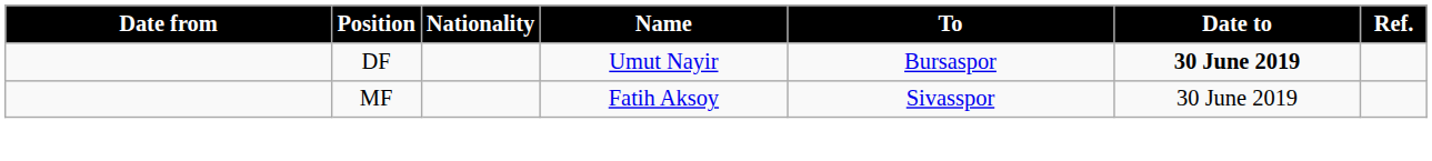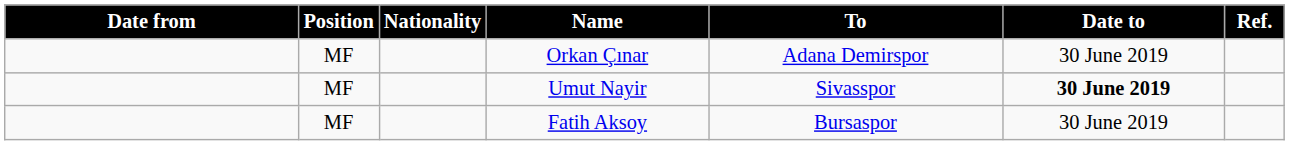+ row: MF | Orkan Çınar | Adana Demirspor | 30 June 2019
Umut Nayir | Position: DF -> MF
Umut Nayir | To: Bursaspor -> Sivasspor
Fatih Aksoy | To: Sivasspor -> Bursaspor
